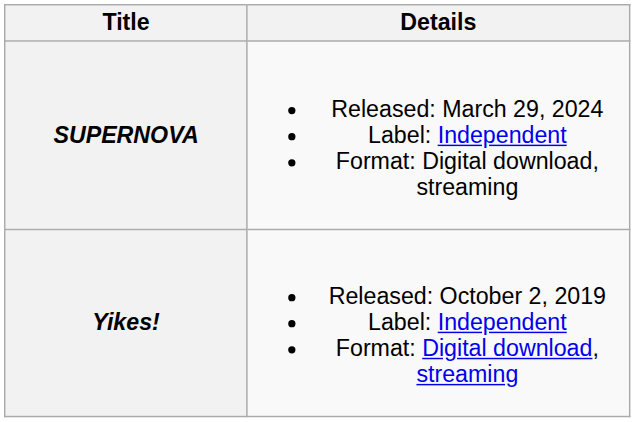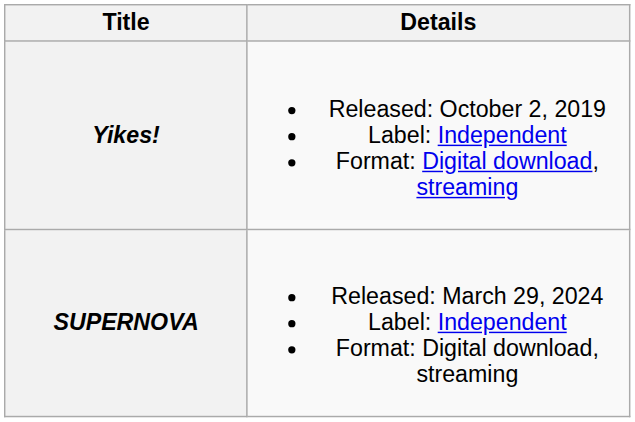rows swapped: Yikes! <-> SUPERNOVA
